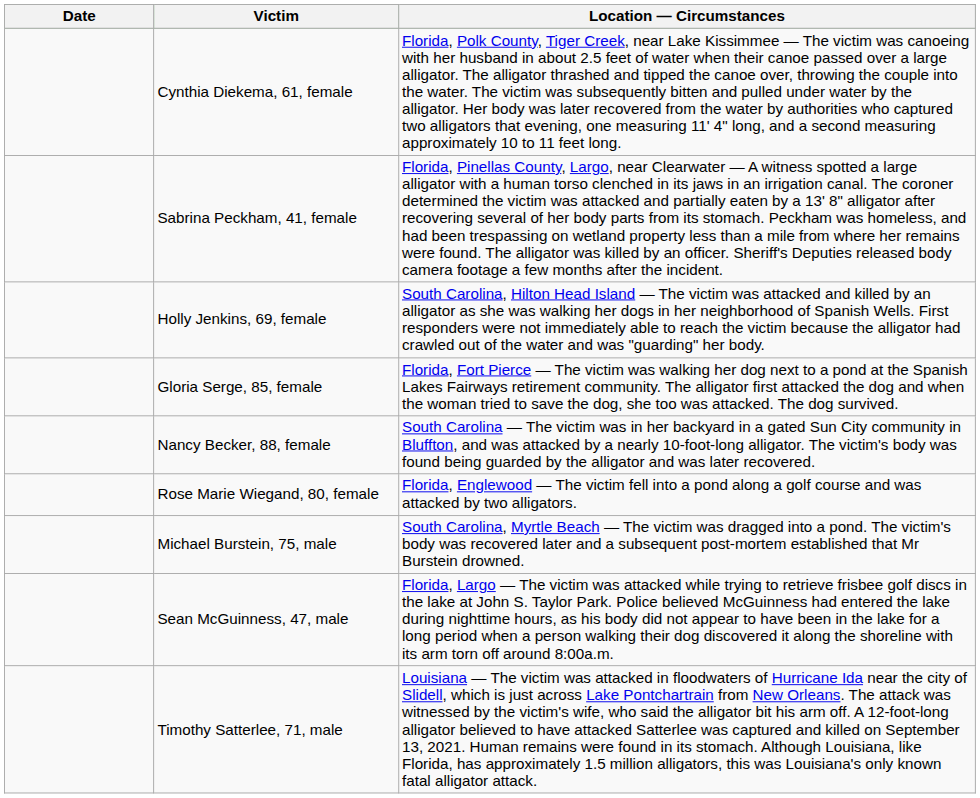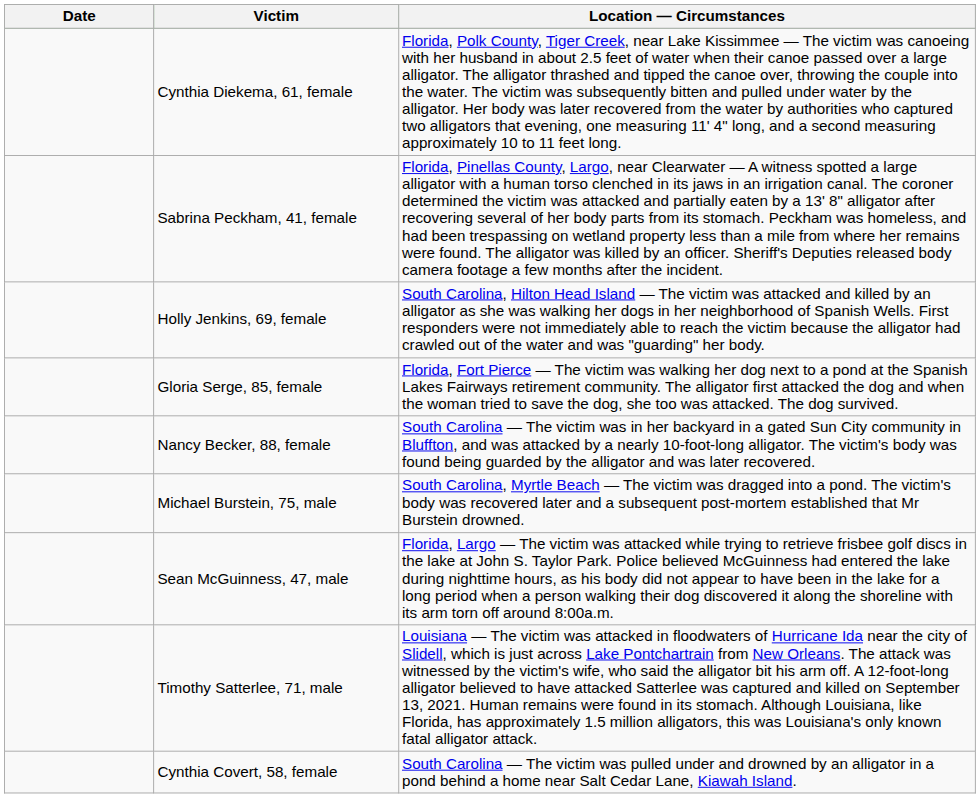- row: Rose Marie Wiegand, 80, female | Florida, Englewood — The victim fell into a pond along a golf course and was attacked by two alligators.
+ row: Cynthia Covert, 58, female | South Carolina — The victim was pulled under and drowned by an alligator in a pond behind a home near Salt Cedar Lane, Kiawah Island.
